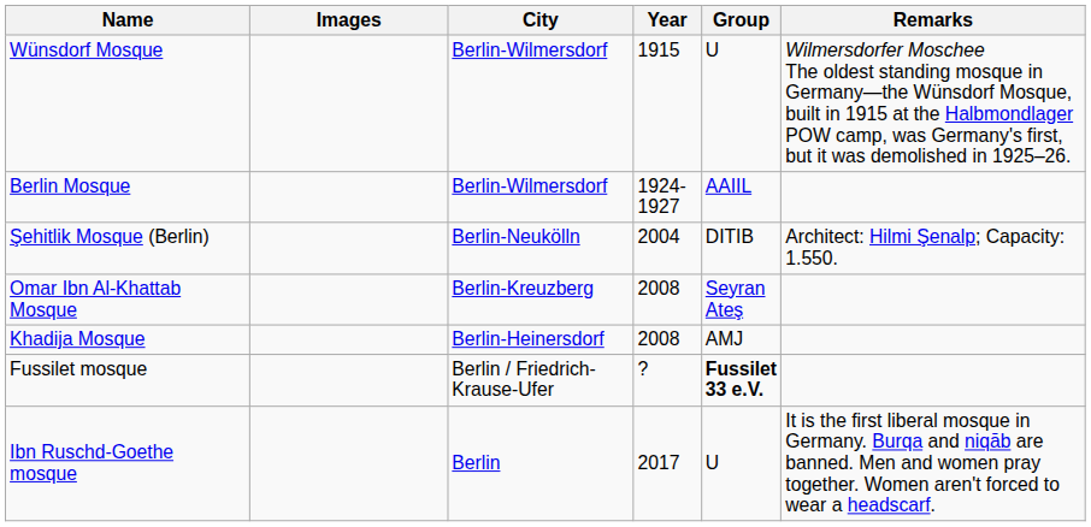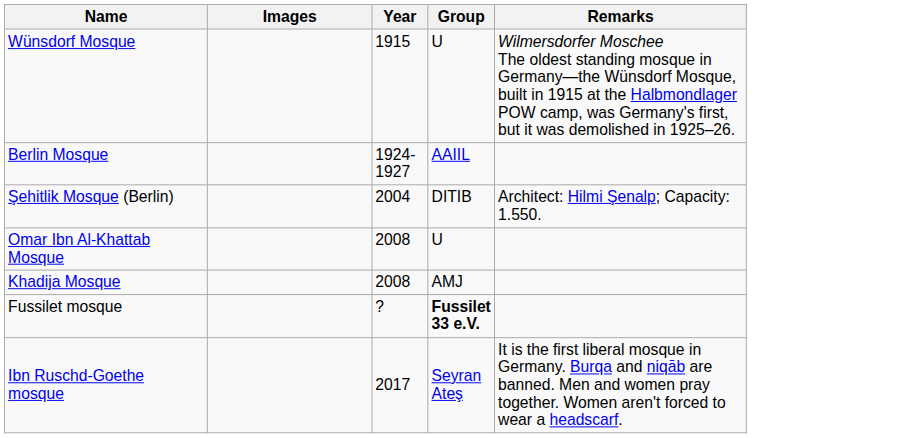- column: City | Berlin-Wilmersdorf | Berlin-Wilmersdorf | Berlin-Neukölln | Berlin-Kreuzberg | Berlin-Heinersdorf | Berlin / Friedrich-Krause-Ufer | Berlin
Omar Ibn Al-Khattab Mosque | Group: Seyran Ateş -> U
Ibn Ruschd-Goethe mosque | Group: U -> Seyran Ateş
